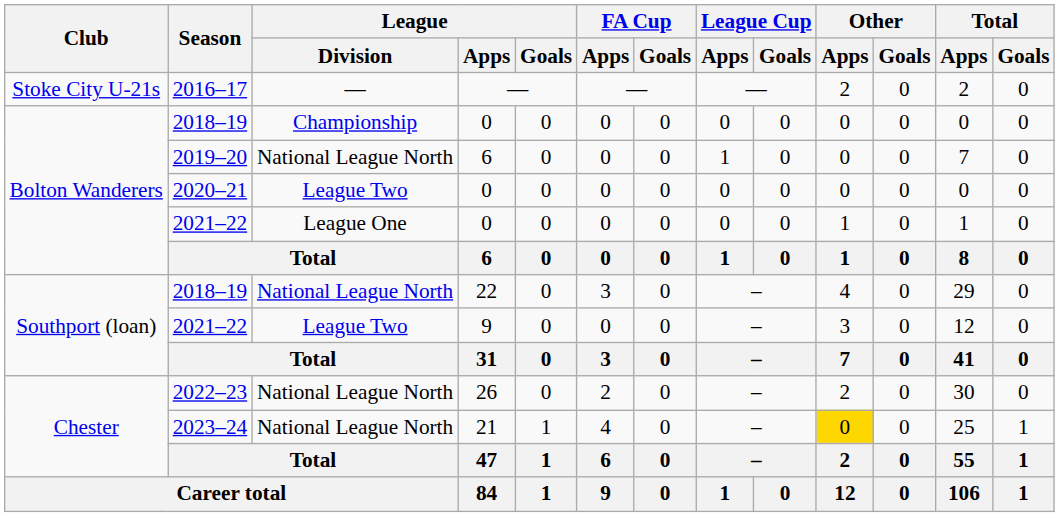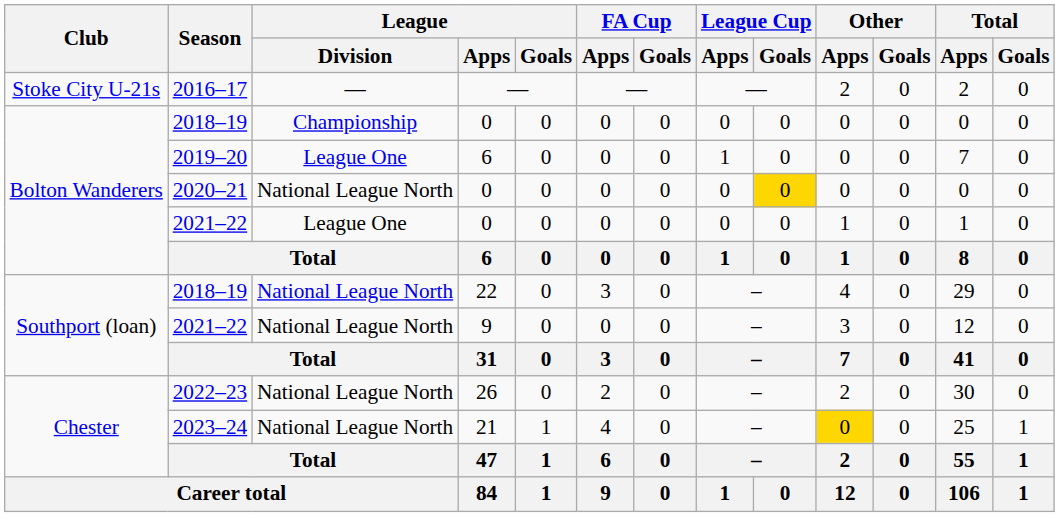2019–20 | League / Division: National League North -> League One
2020–21 | League / Division: League Two -> National League North
2020–21 | League Cup / Goals: no background -> gold background
2021–22 / 9 | League / Division: League Two -> National League North
